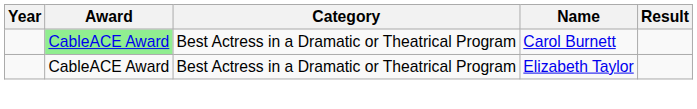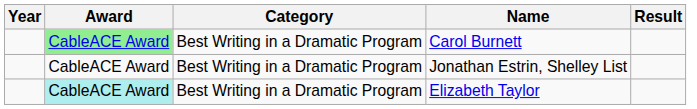Carol Burnett | Category: Best Actress in a Dramatic or Theatrical Program -> Best Writing in a Dramatic Program
+ row: CableACE Award | Best Writing in a Dramatic Program | Jonathan Estrin, Shelley List
Elizabeth Taylor | Award: no background -> paleturquoise background
Elizabeth Taylor | Category: Best Actress in a Dramatic or Theatrical Program -> Best Writing in a Dramatic Program
